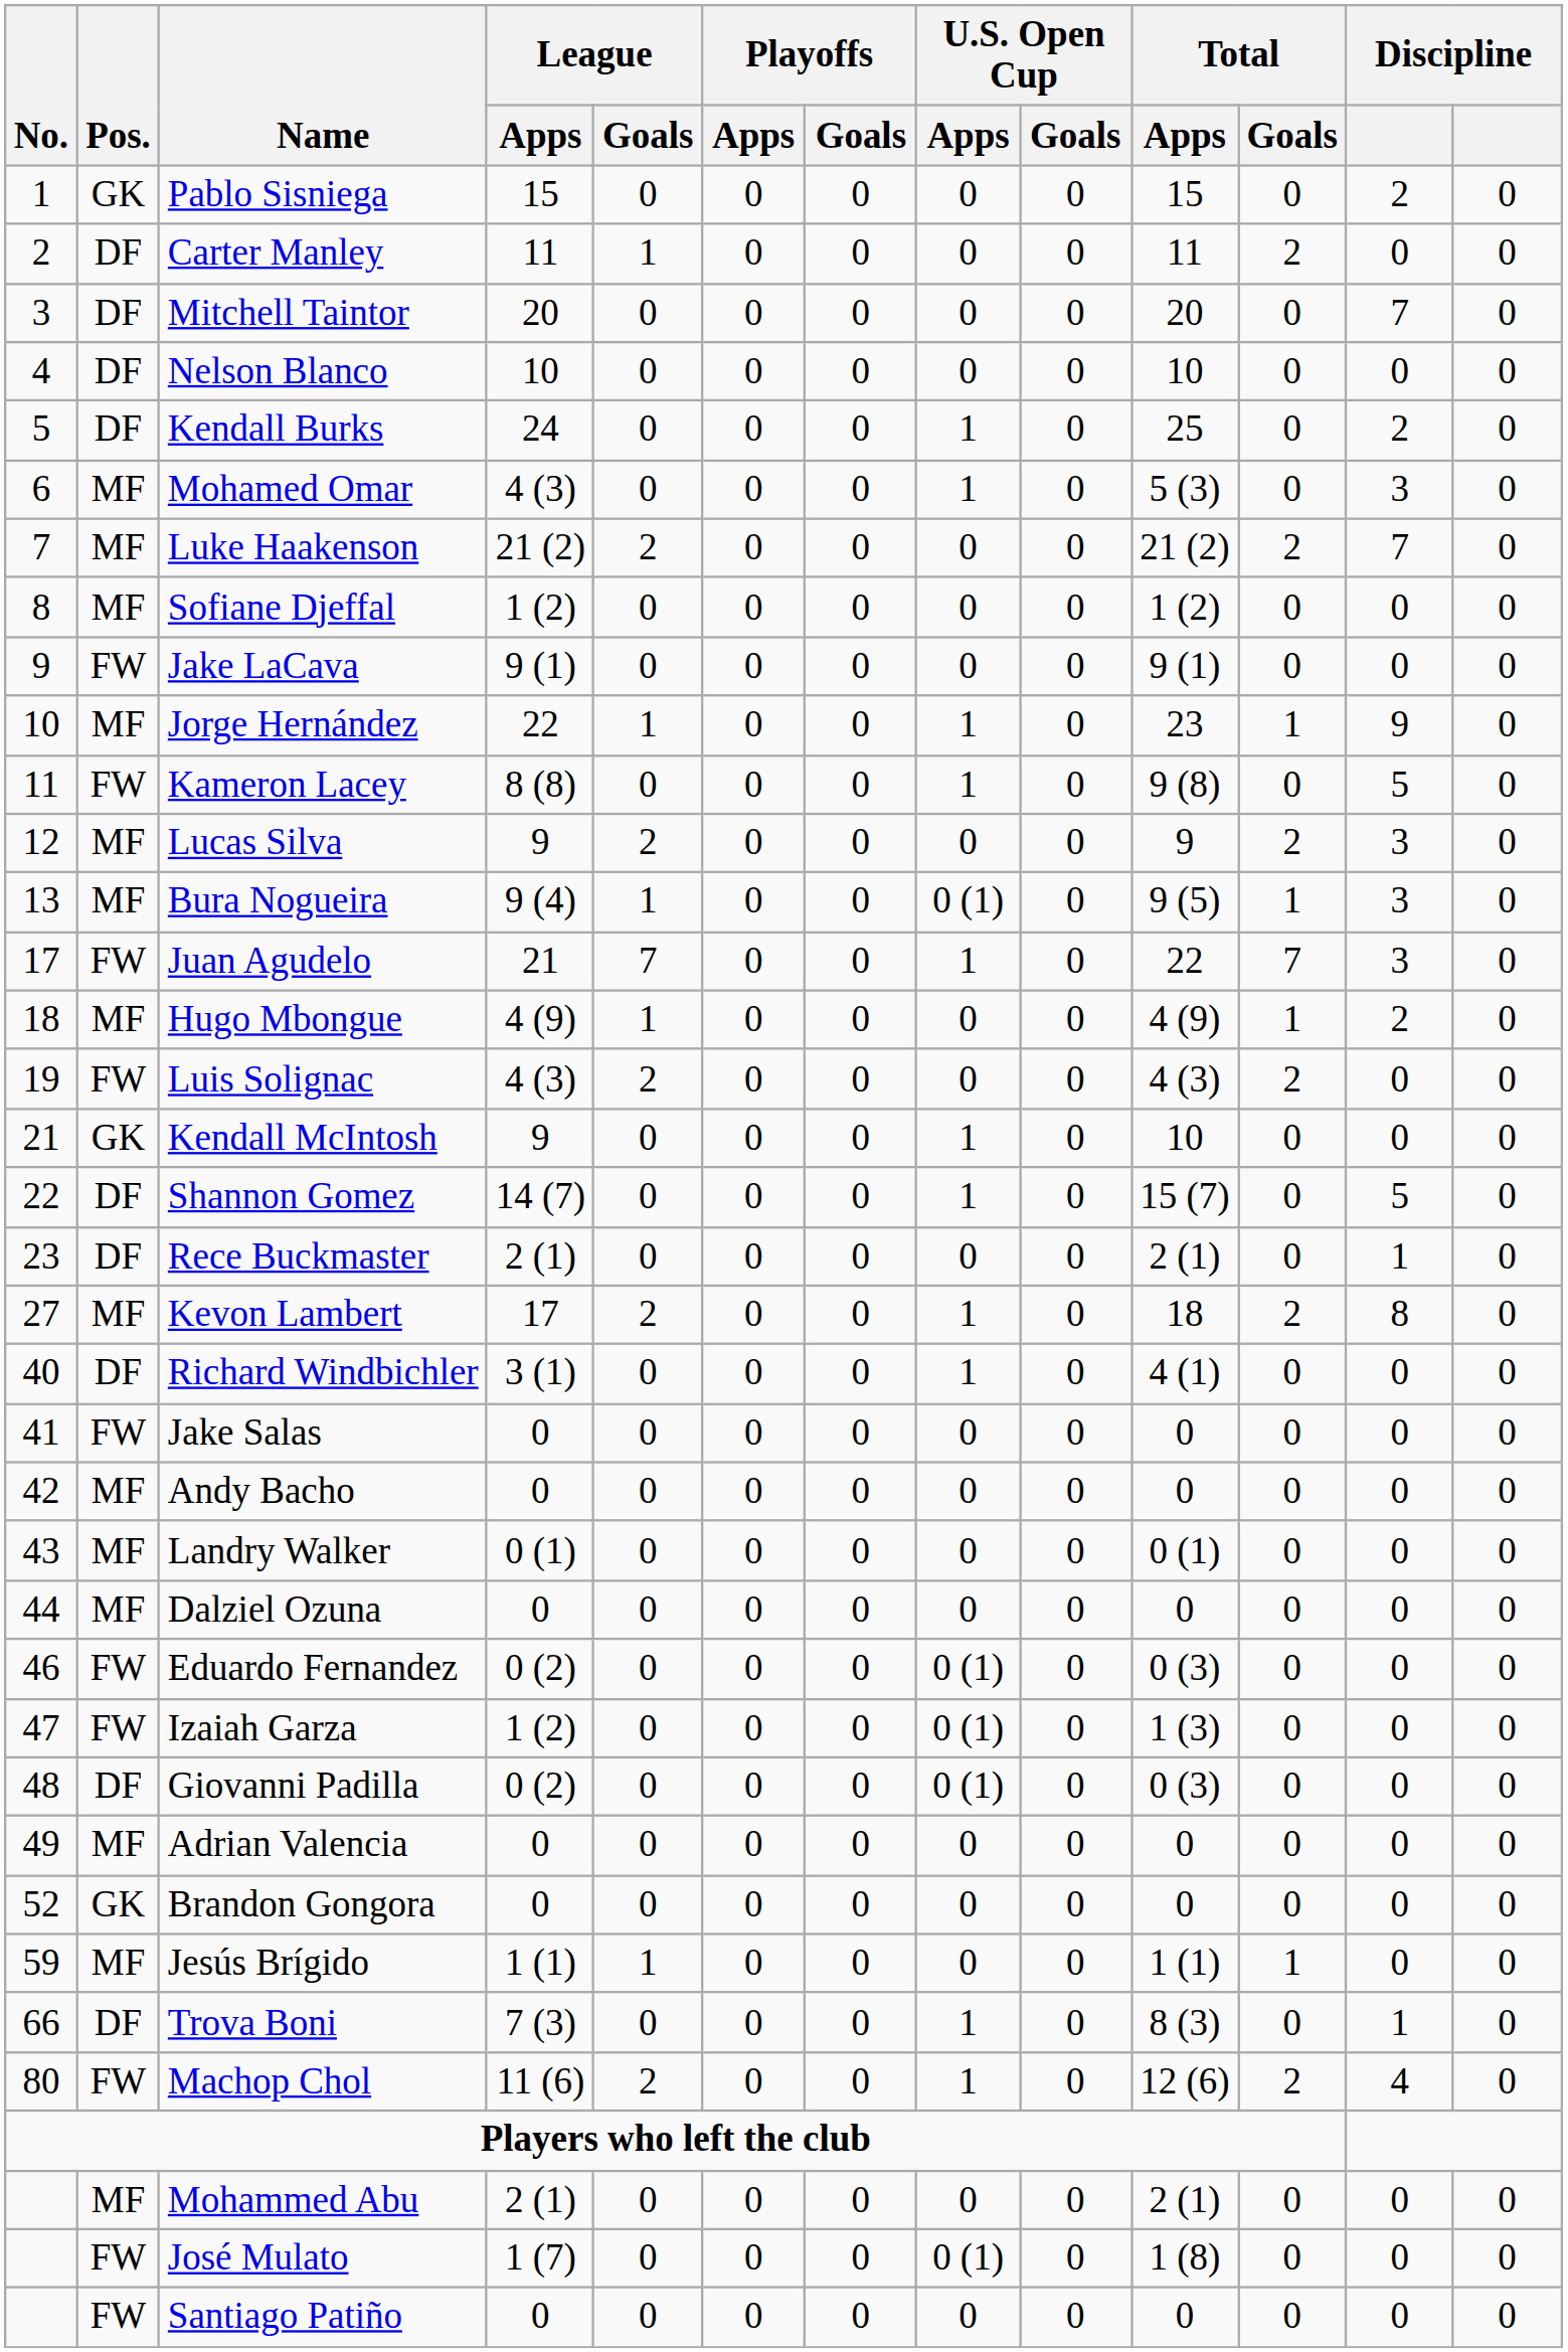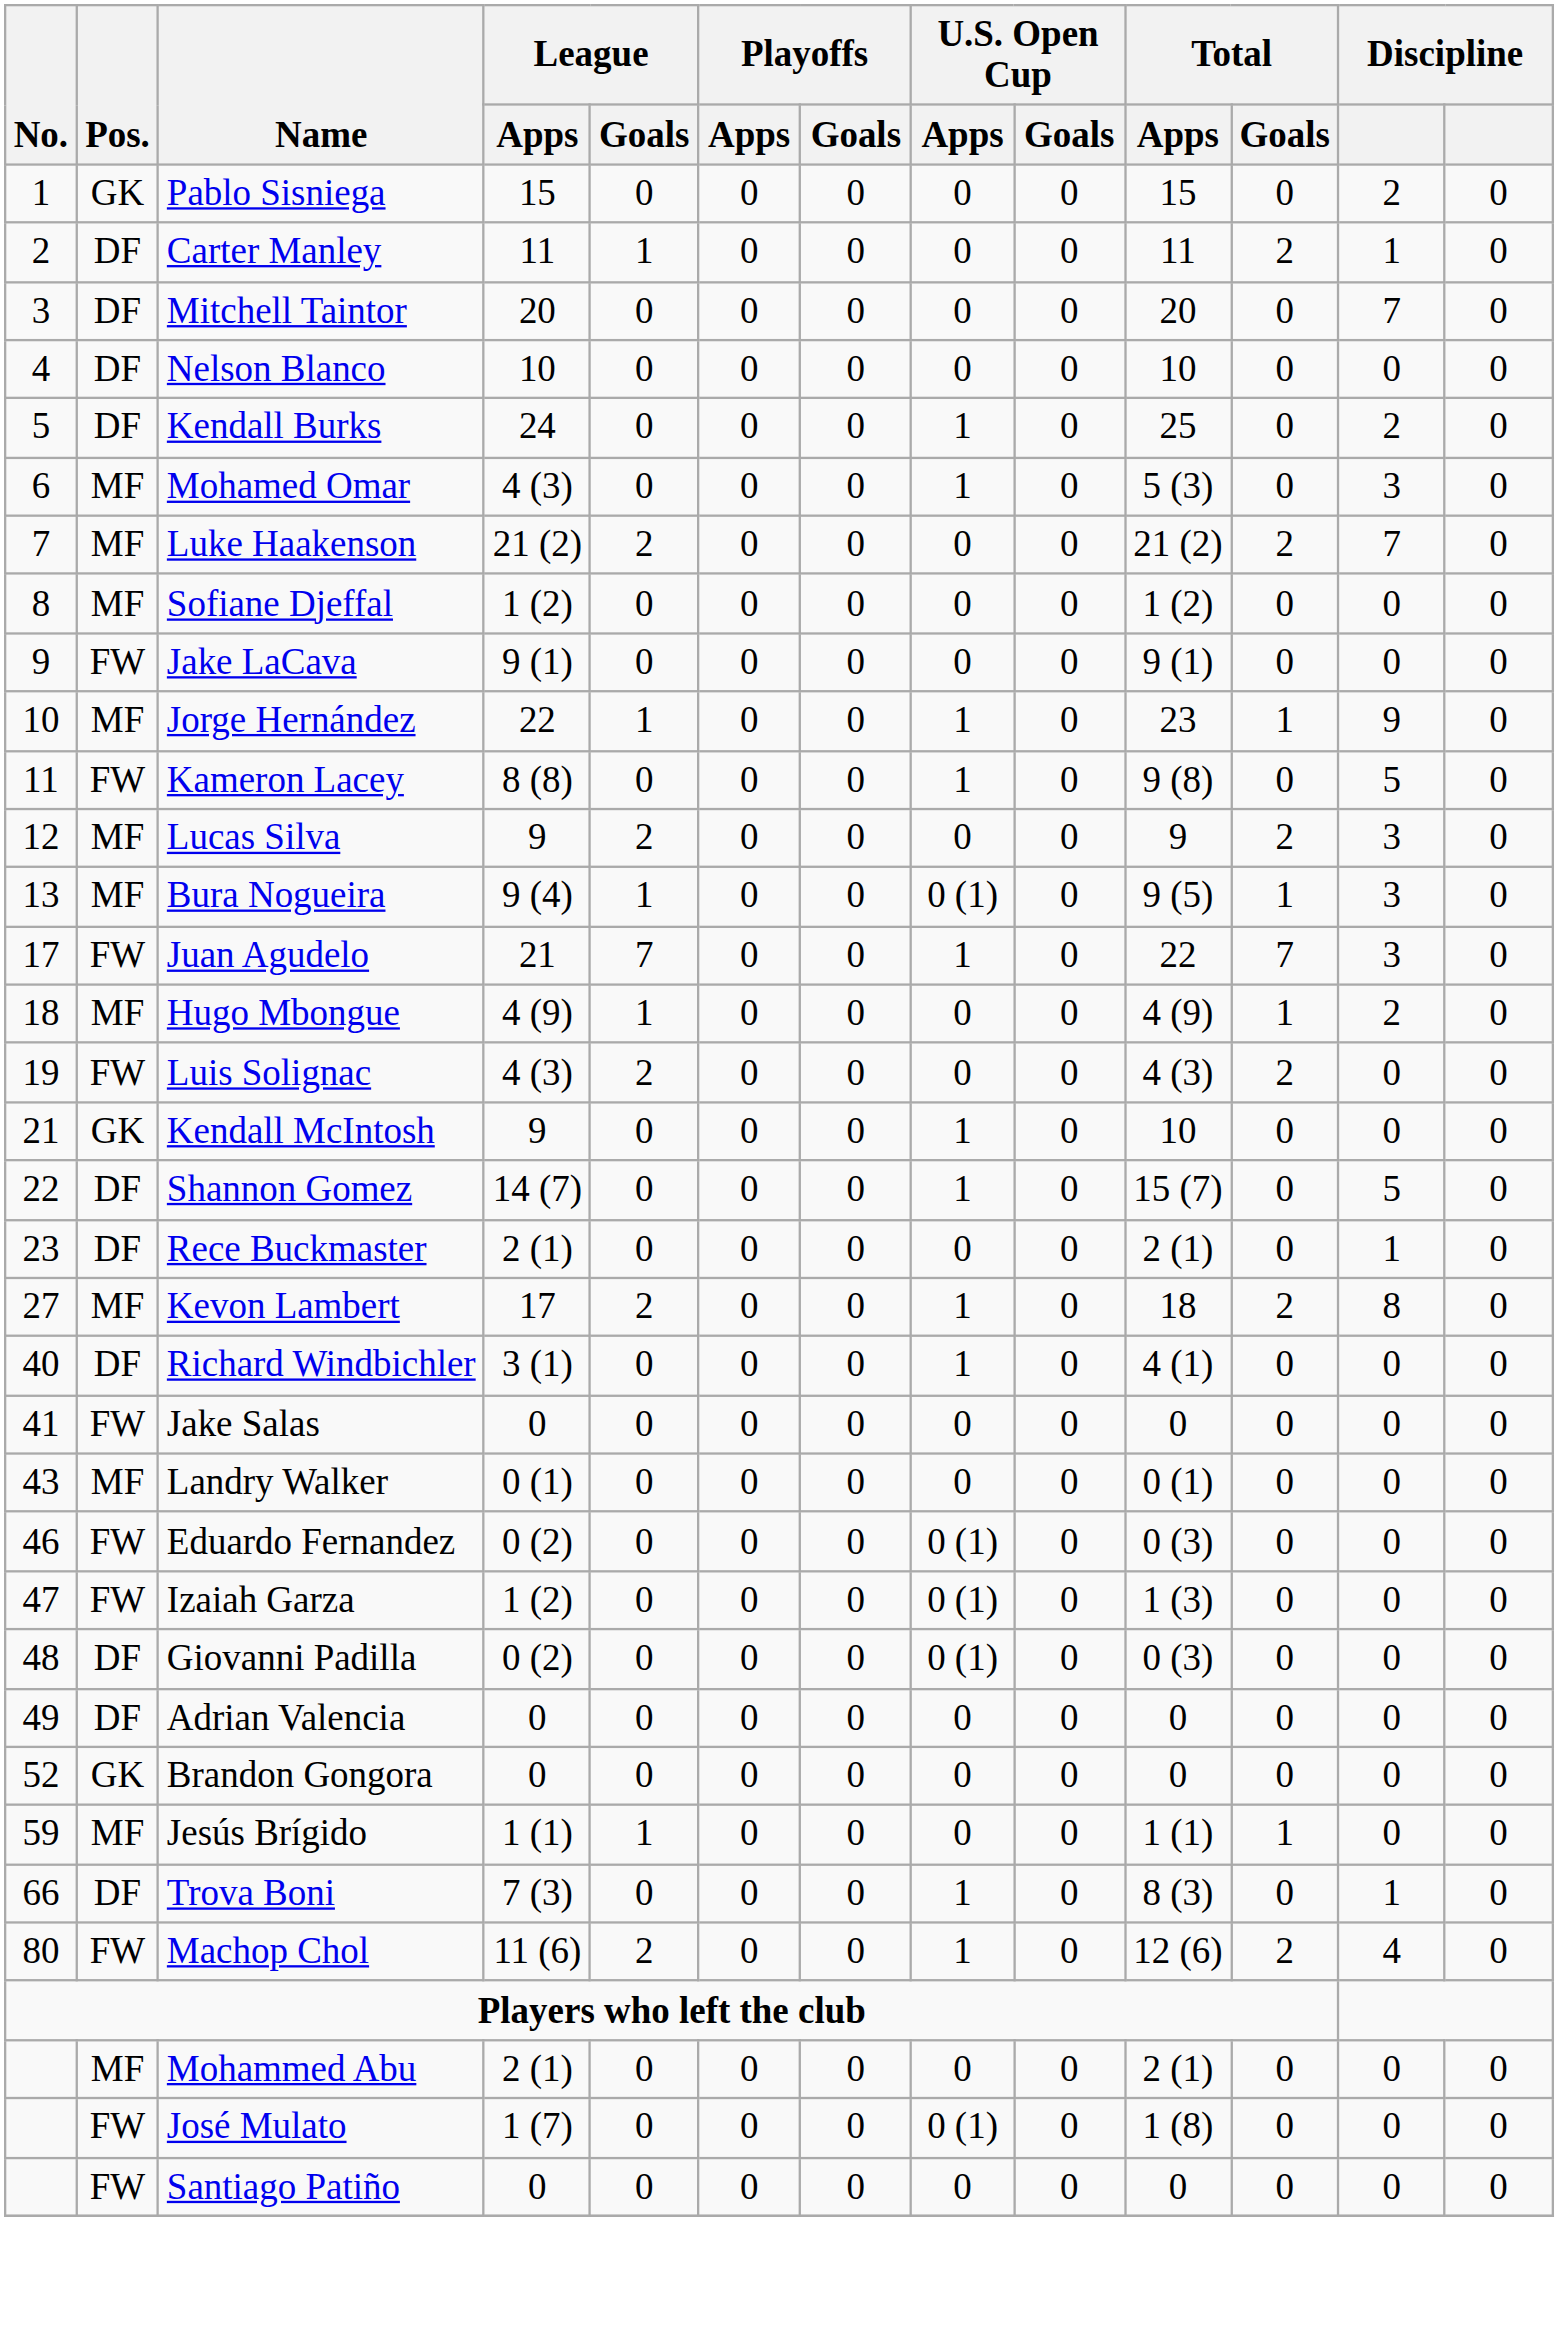Carter Manley | column 12: 0 -> 1
- row: 42 | MF | Andy Bacho | 0 | 0 | 0 | 0 | 0 | 0 | 0 | 0 | 0 | 0
- row: 44 | MF | Dalziel Ozuna | 0 | 0 | 0 | 0 | 0 | 0 | 0 | 0 | 0 | 0
Adrian Valencia | Pos.: MF -> DF
